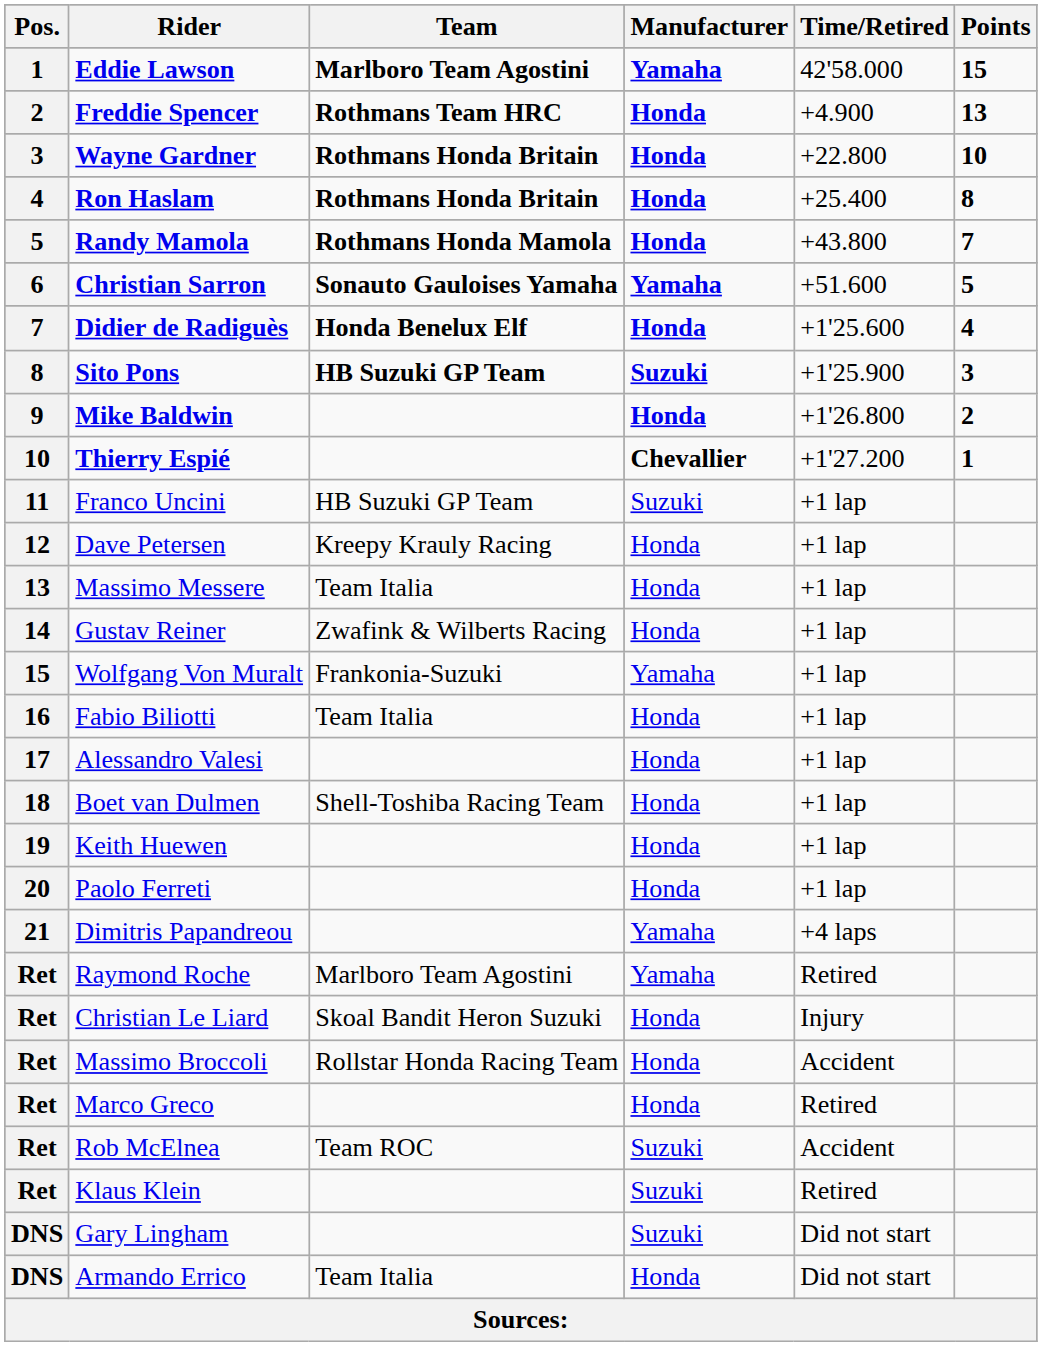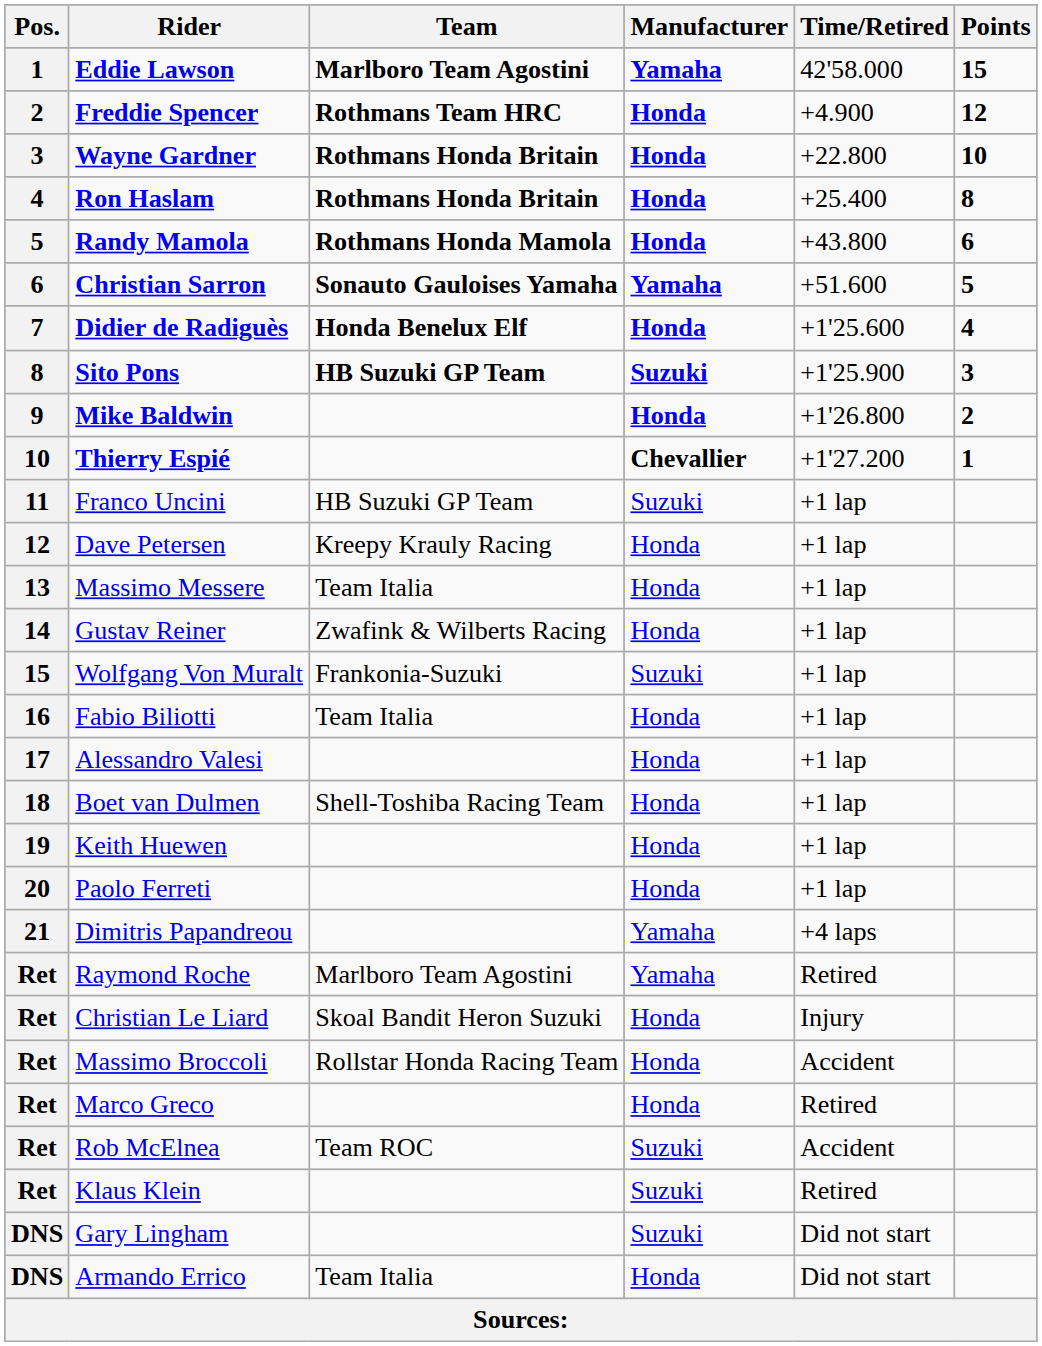Freddie Spencer | Points: 13 -> 12
Randy Mamola | Points: 7 -> 6
Wolfgang Von Muralt | Manufacturer: Yamaha -> Suzuki
